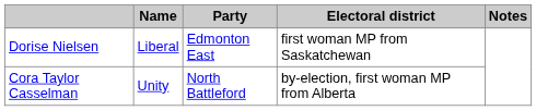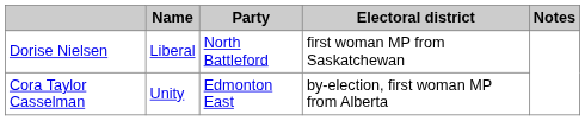Dorise Nielsen | Party: Edmonton East -> North Battleford
Cora Taylor Casselman | Party: North Battleford -> Edmonton East
